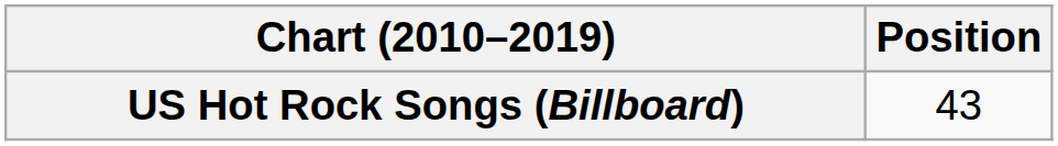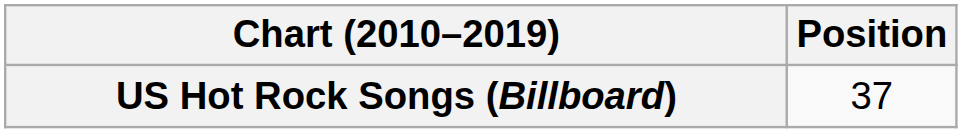US Hot Rock Songs (Billboard) | Position: 43 -> 37
